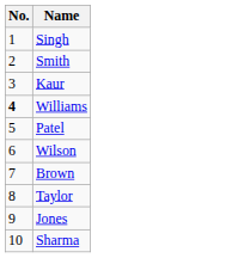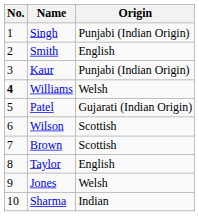+ column: Origin | Punjabi (Indian Origin) | English | Punjabi (Indian Origin) | Welsh | Gujarati (Indian Origin) | Scottish | Scottish | English | Welsh | Indian
